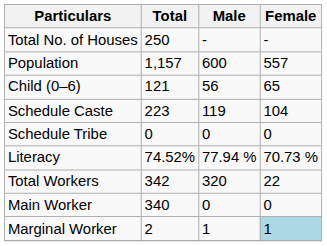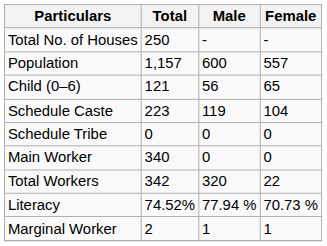rows swapped: Literacy <-> Main Worker
Marginal Worker | Female: lightblue background -> no background
